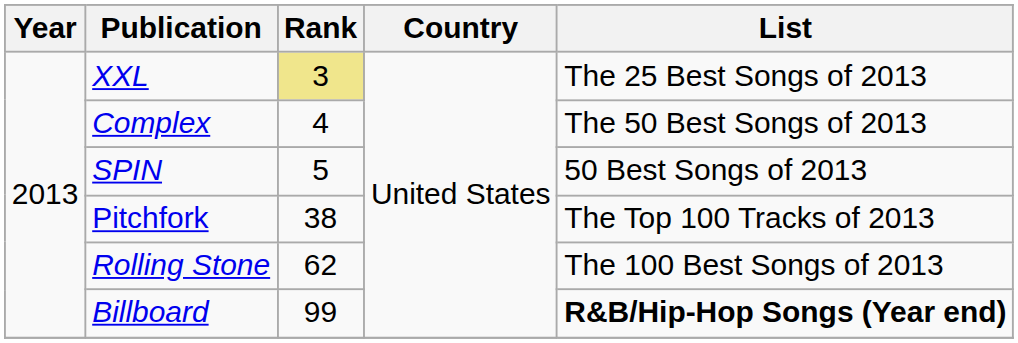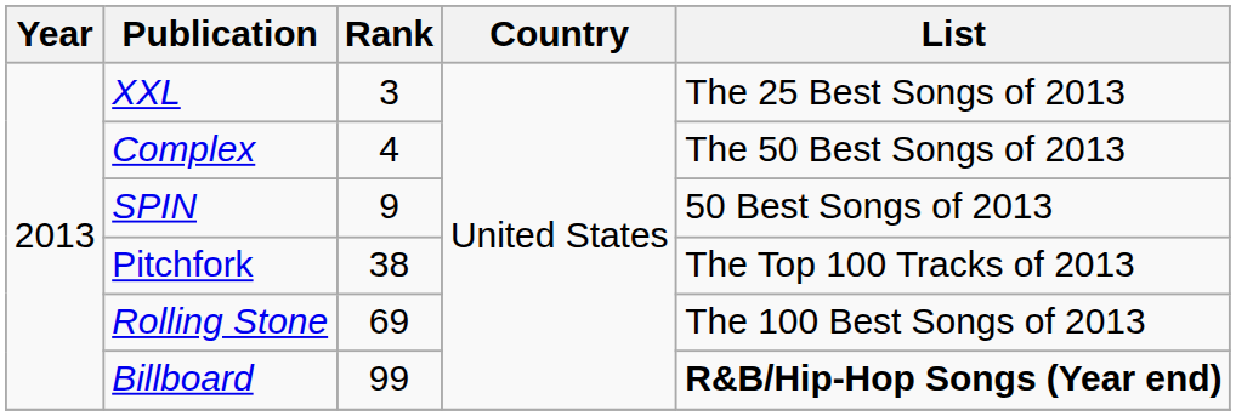XXL | Rank: khaki background -> no background
SPIN | Rank: 5 -> 9
Rolling Stone | Rank: 62 -> 69
